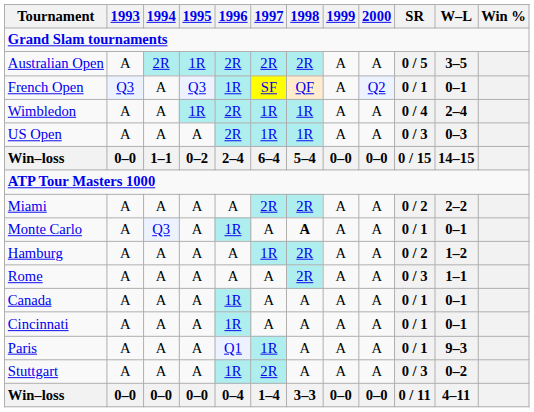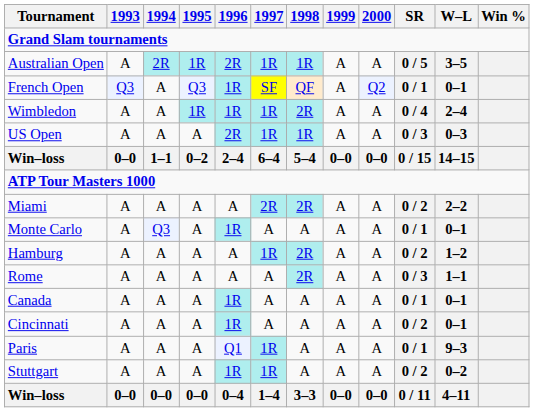Australian Open | 1997: 2R -> 1R
Australian Open | 1998: 2R -> 1R
Wimbledon | 1996: 2R -> 1R
Wimbledon | 1998: 1R -> 2R
Monte Carlo | 1998: bold -> normal
Cincinnati | SR: 0 / 1 -> 0 / 2
Stuttgart | 1997: 2R -> 1R
Stuttgart | SR: 0 / 3 -> 0 / 2
